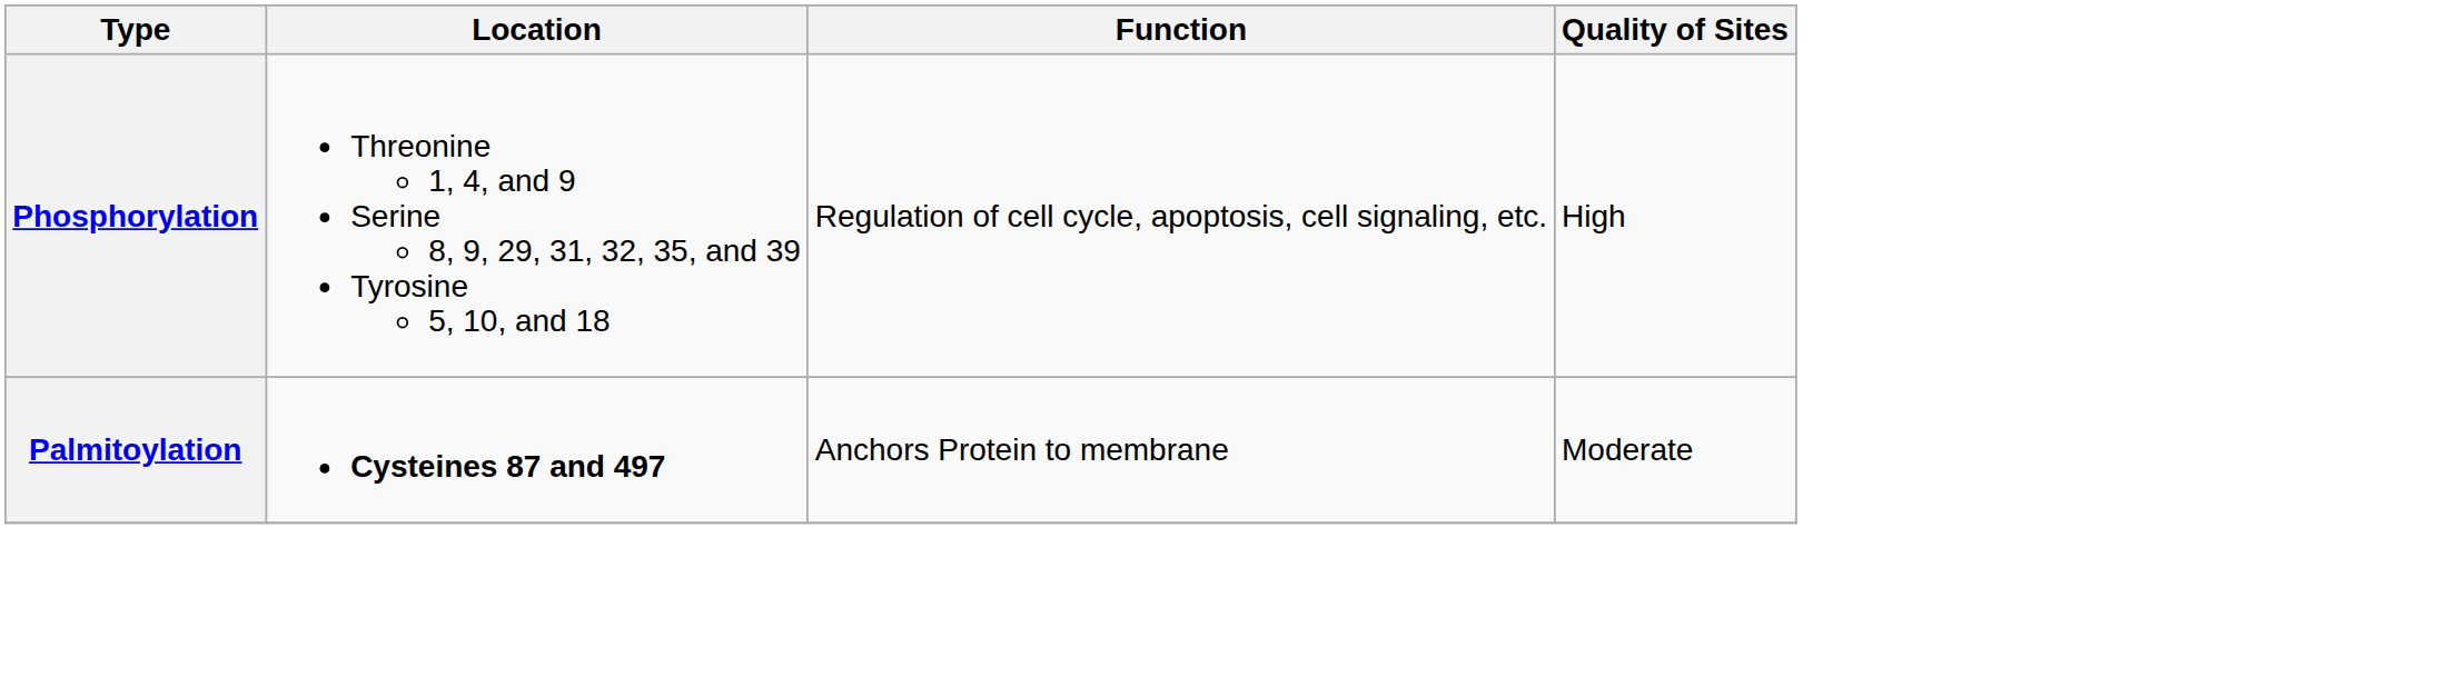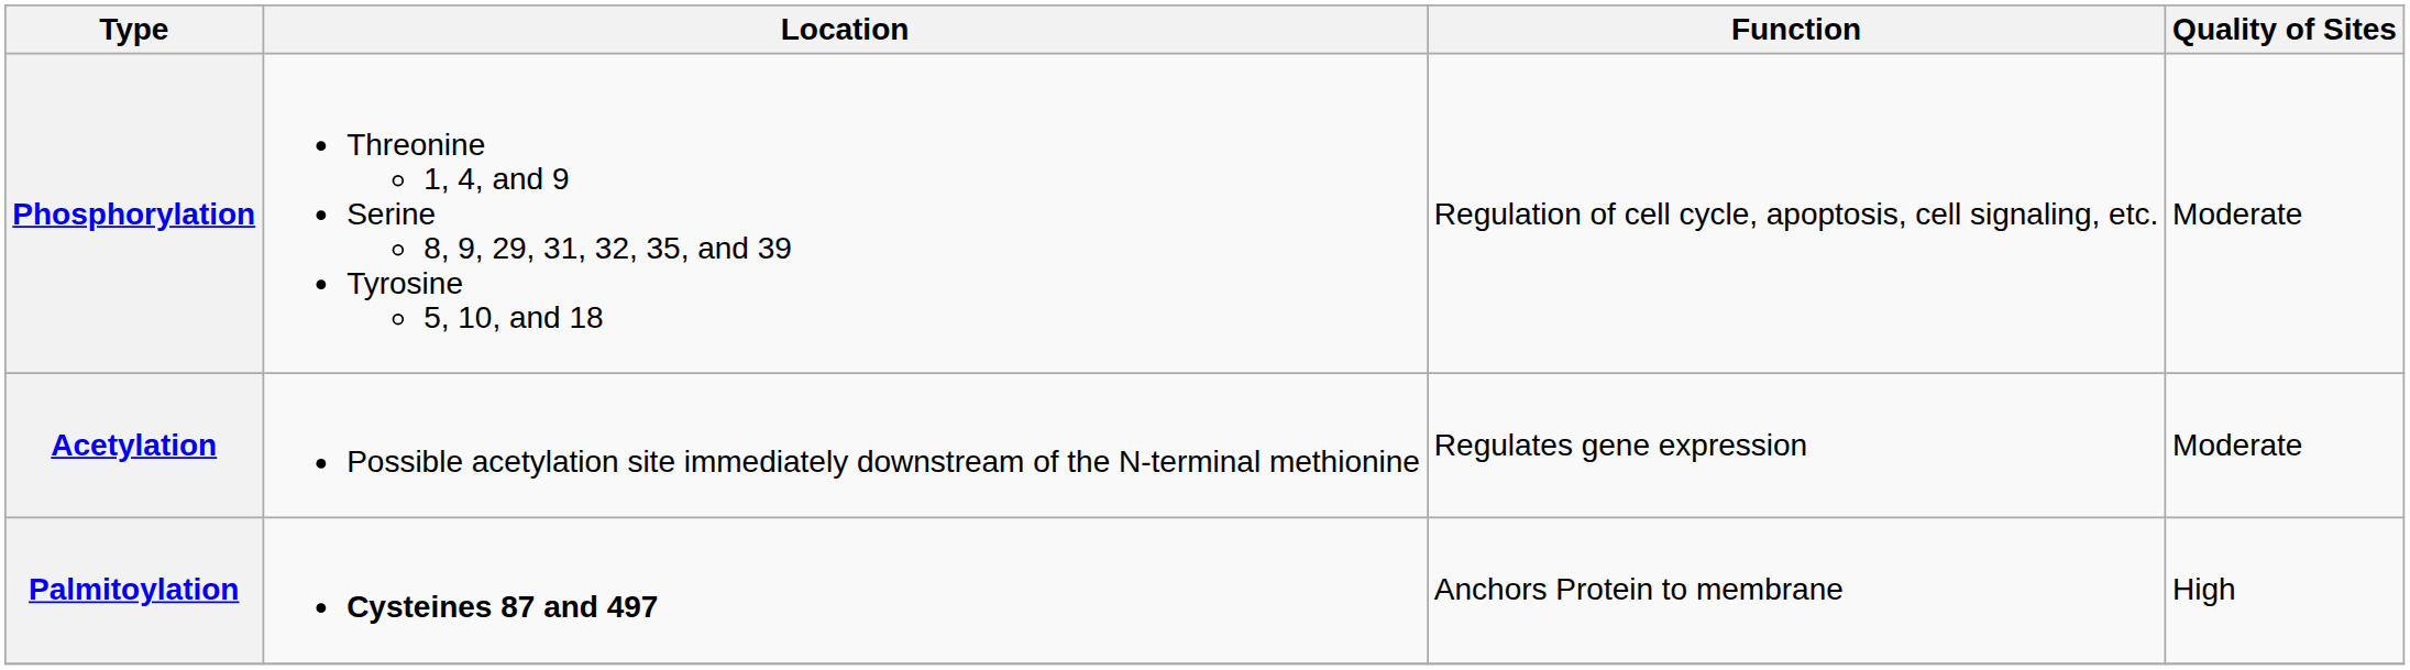Phosphorylation | Quality of Sites: High -> Moderate
+ row: Acetylation | Possible acetylation site immediately downstream of the N-terminal methionine | Regulates gene expression | Moderate
Palmitoylation | Quality of Sites: Moderate -> High
